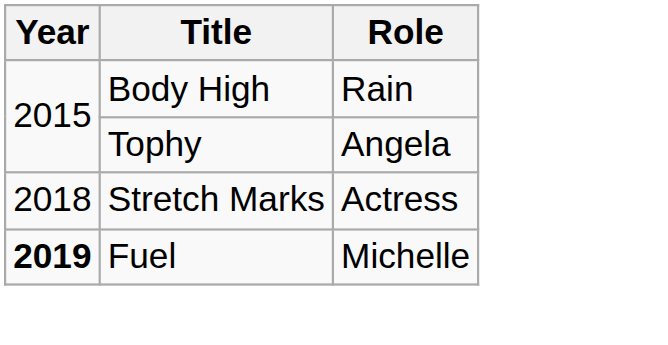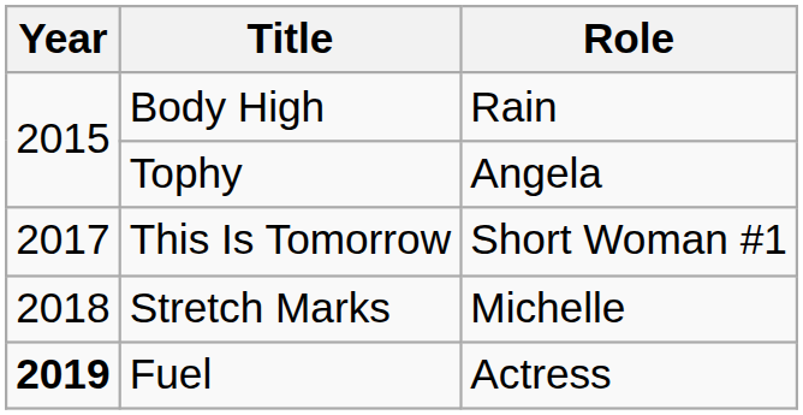+ row: 2017 | This Is Tomorrow | Short Woman #1
Stretch Marks | Role: Actress -> Michelle
Fuel | Role: Michelle -> Actress
